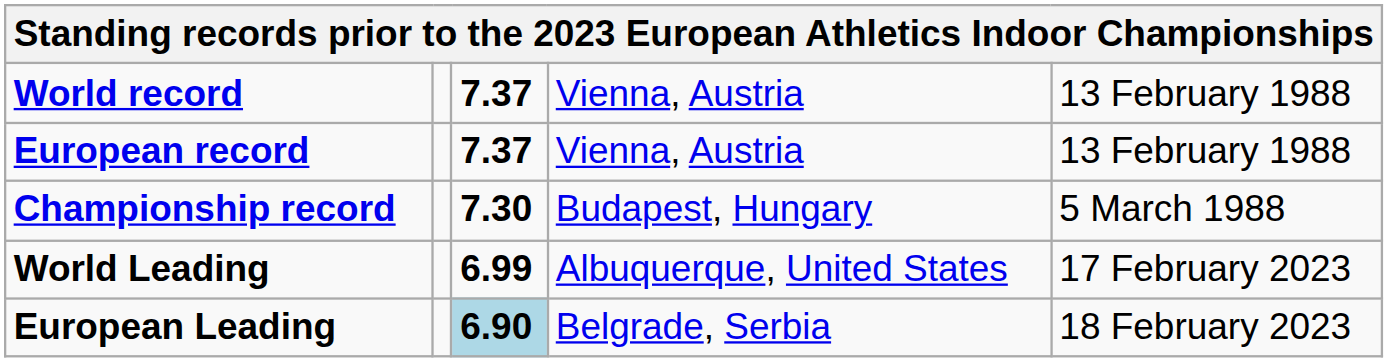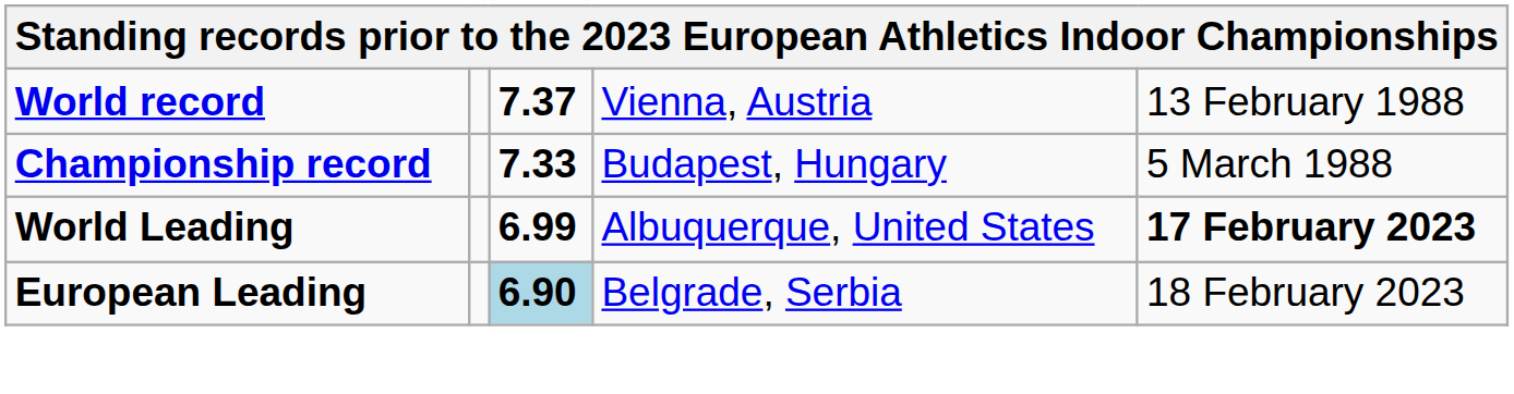- row: European record | 7.37 | Vienna, Austria | 13 February 1988
Championship record | column 3: 7.30 -> 7.33
World Leading | column 5: normal -> bold
